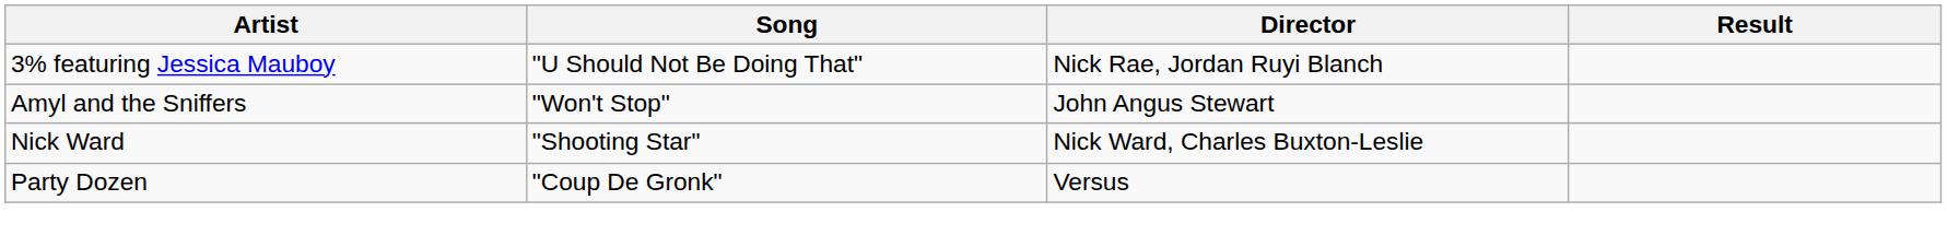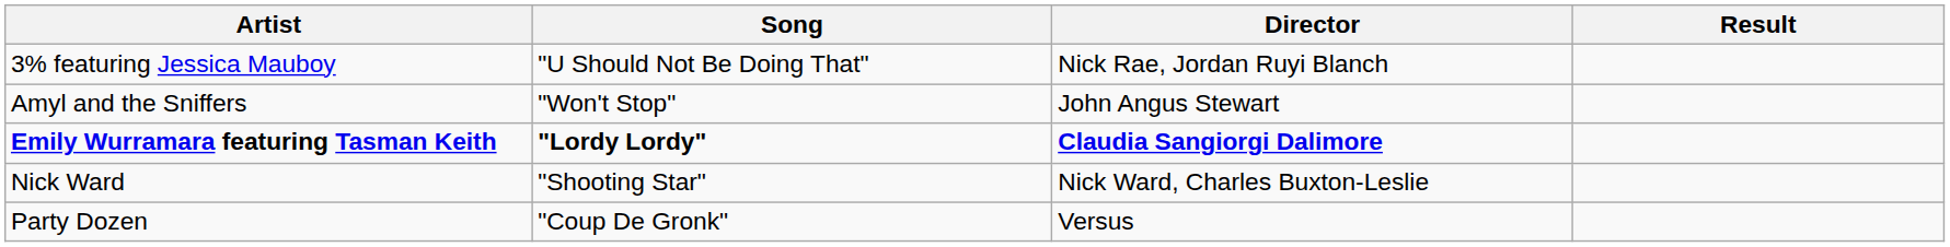+ row: Emily Wurramara featuring Tasman Keith | "Lordy Lordy" | Claudia Sangiorgi Dalimore
